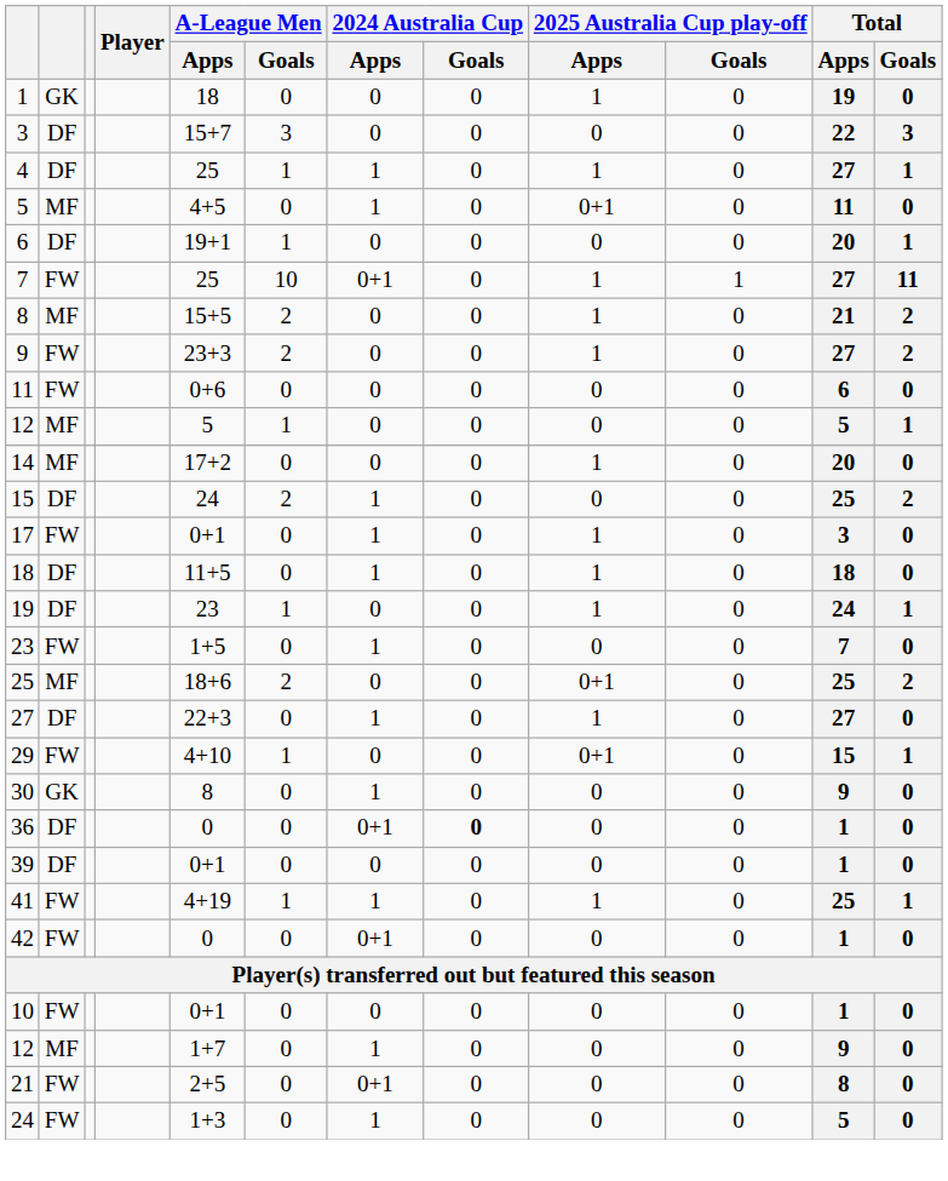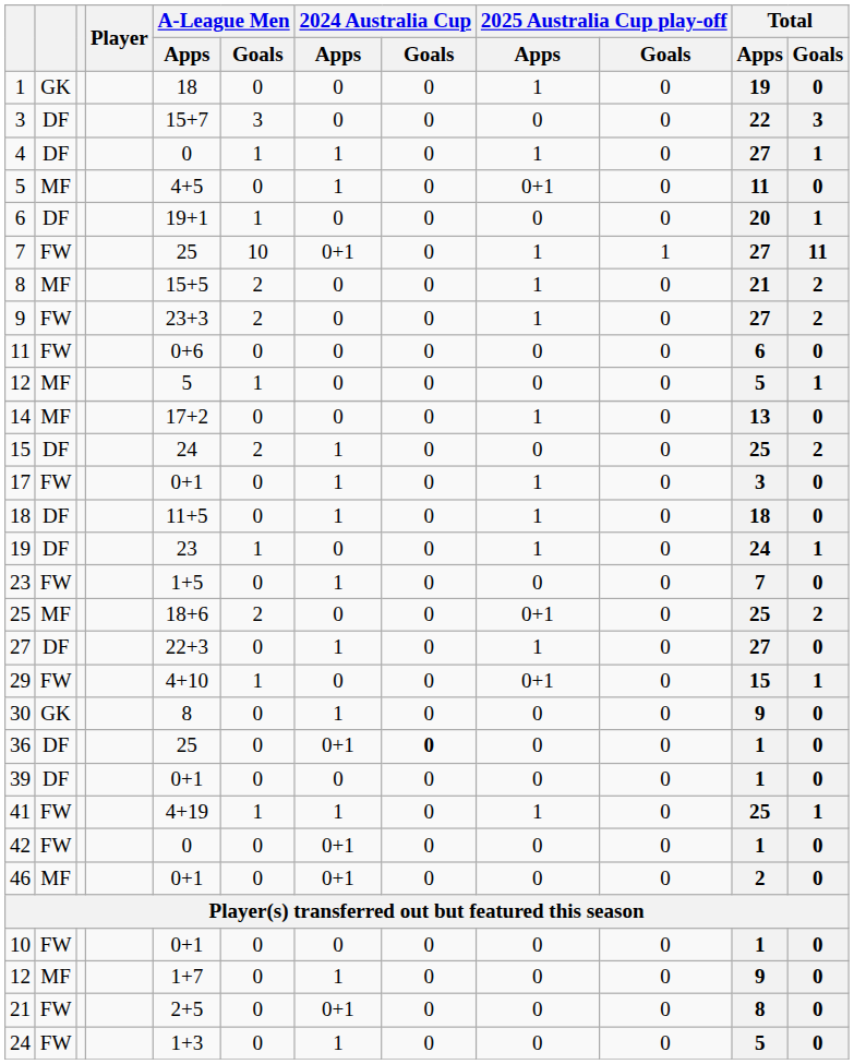4 | A-League Men / Apps: 25 -> 0
14 | Total / Apps: 20 -> 13
36 | A-League Men / Apps: 0 -> 25
+ row: 46 | MF | 0+1 | 0 | 0+1 | 0 | 0 | 0 | 2 | 0
